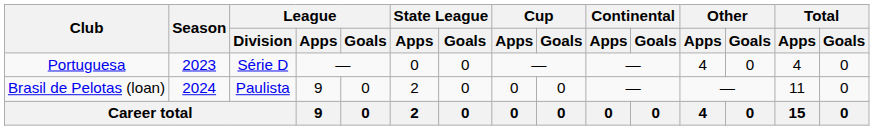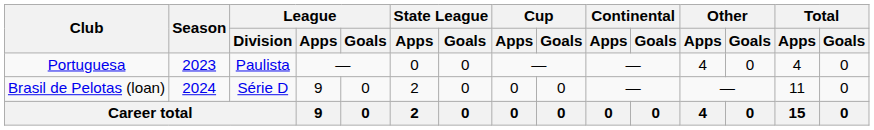Portuguesa | League / Division: Série D -> Paulista
Brasil de Pelotas (loan) | League / Division: Paulista -> Série D
